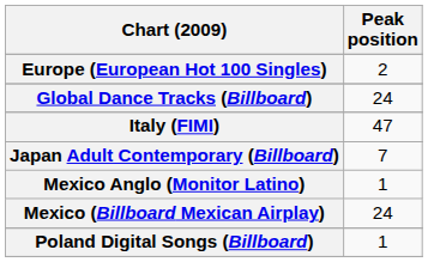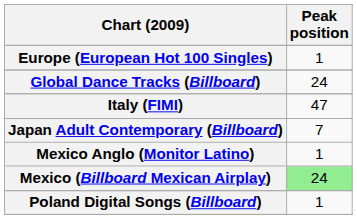Europe (European Hot 100 Singles) | Peak position: 2 -> 1
Mexico (Billboard Mexican Airplay) | Peak position: no background -> lightgreen background
